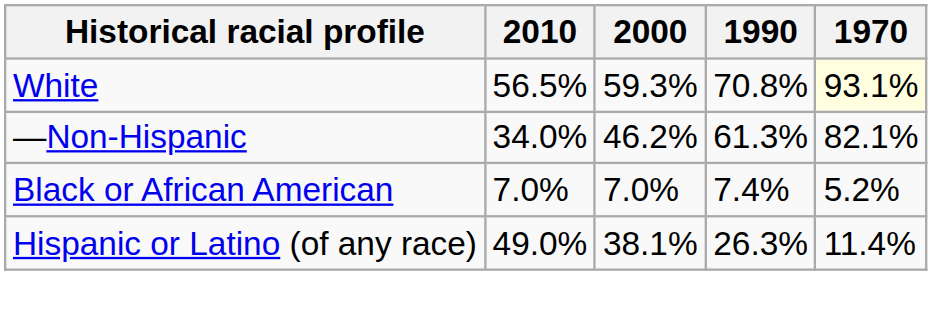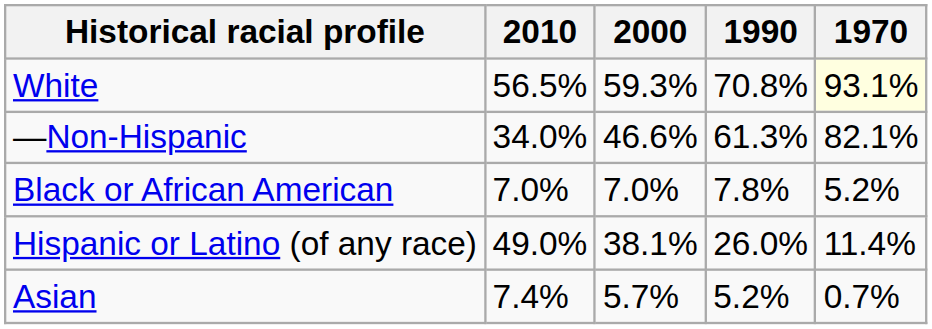—Non-Hispanic | 2000: 46.2% -> 46.6%
Black or African American | 1990: 7.4% -> 7.8%
Hispanic or Latino (of any race) | 1990: 26.3% -> 26.0%
+ row: Asian | 7.4% | 5.7% | 5.2% | 0.7%
